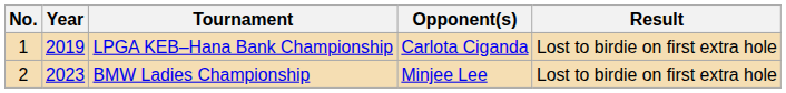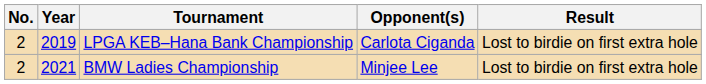LPGA KEB–Hana Bank Championship | No.: 1 -> 2
BMW Ladies Championship | Year: 2023 -> 2021
